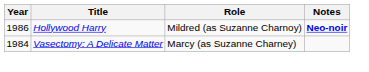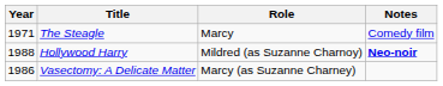+ row: 1971 | The Steagle | Marcy | Comedy film
Hollywood Harry | Year: 1986 -> 1988
Vasectomy: A Delicate Matter | Year: 1984 -> 1986
